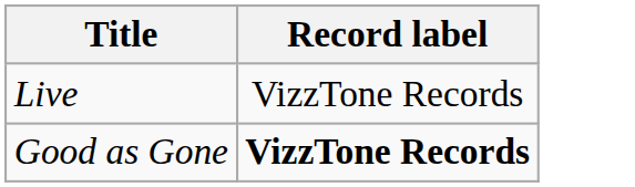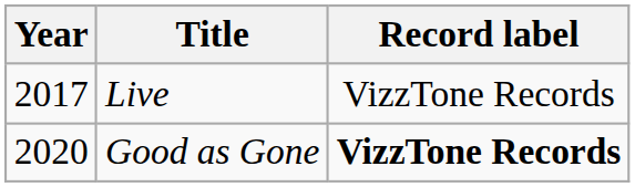+ column: Year | 2017 | 2020
